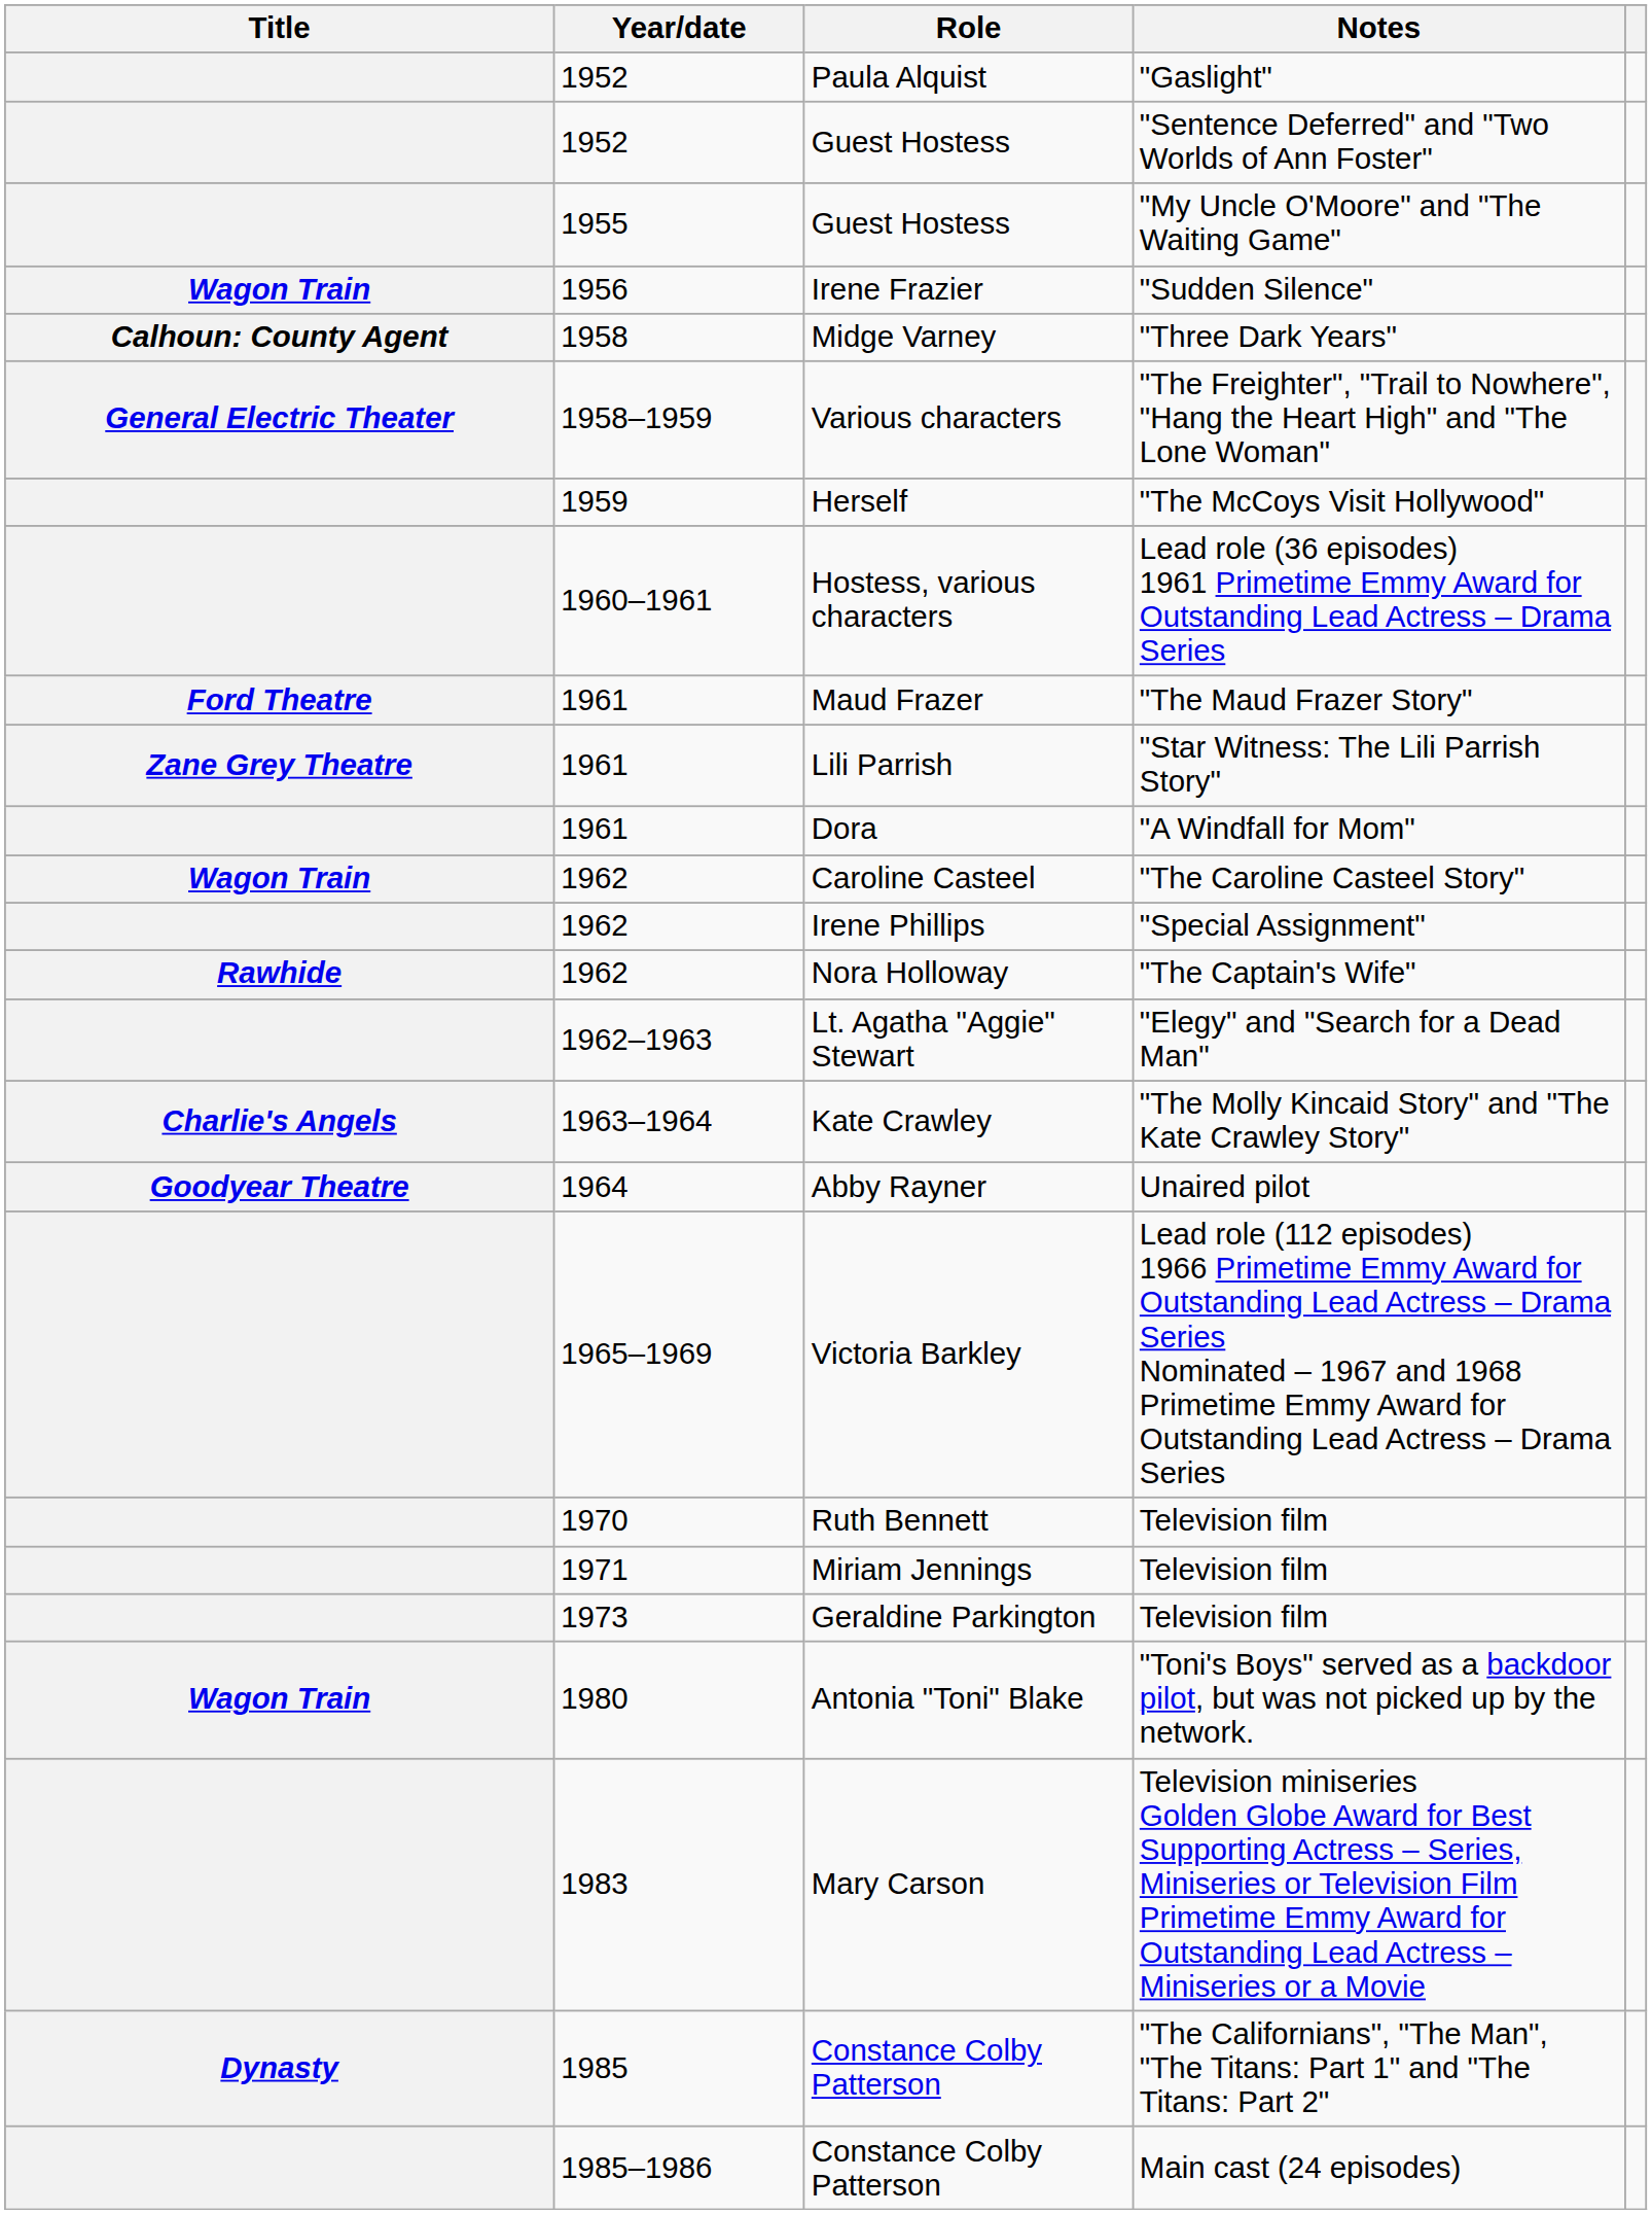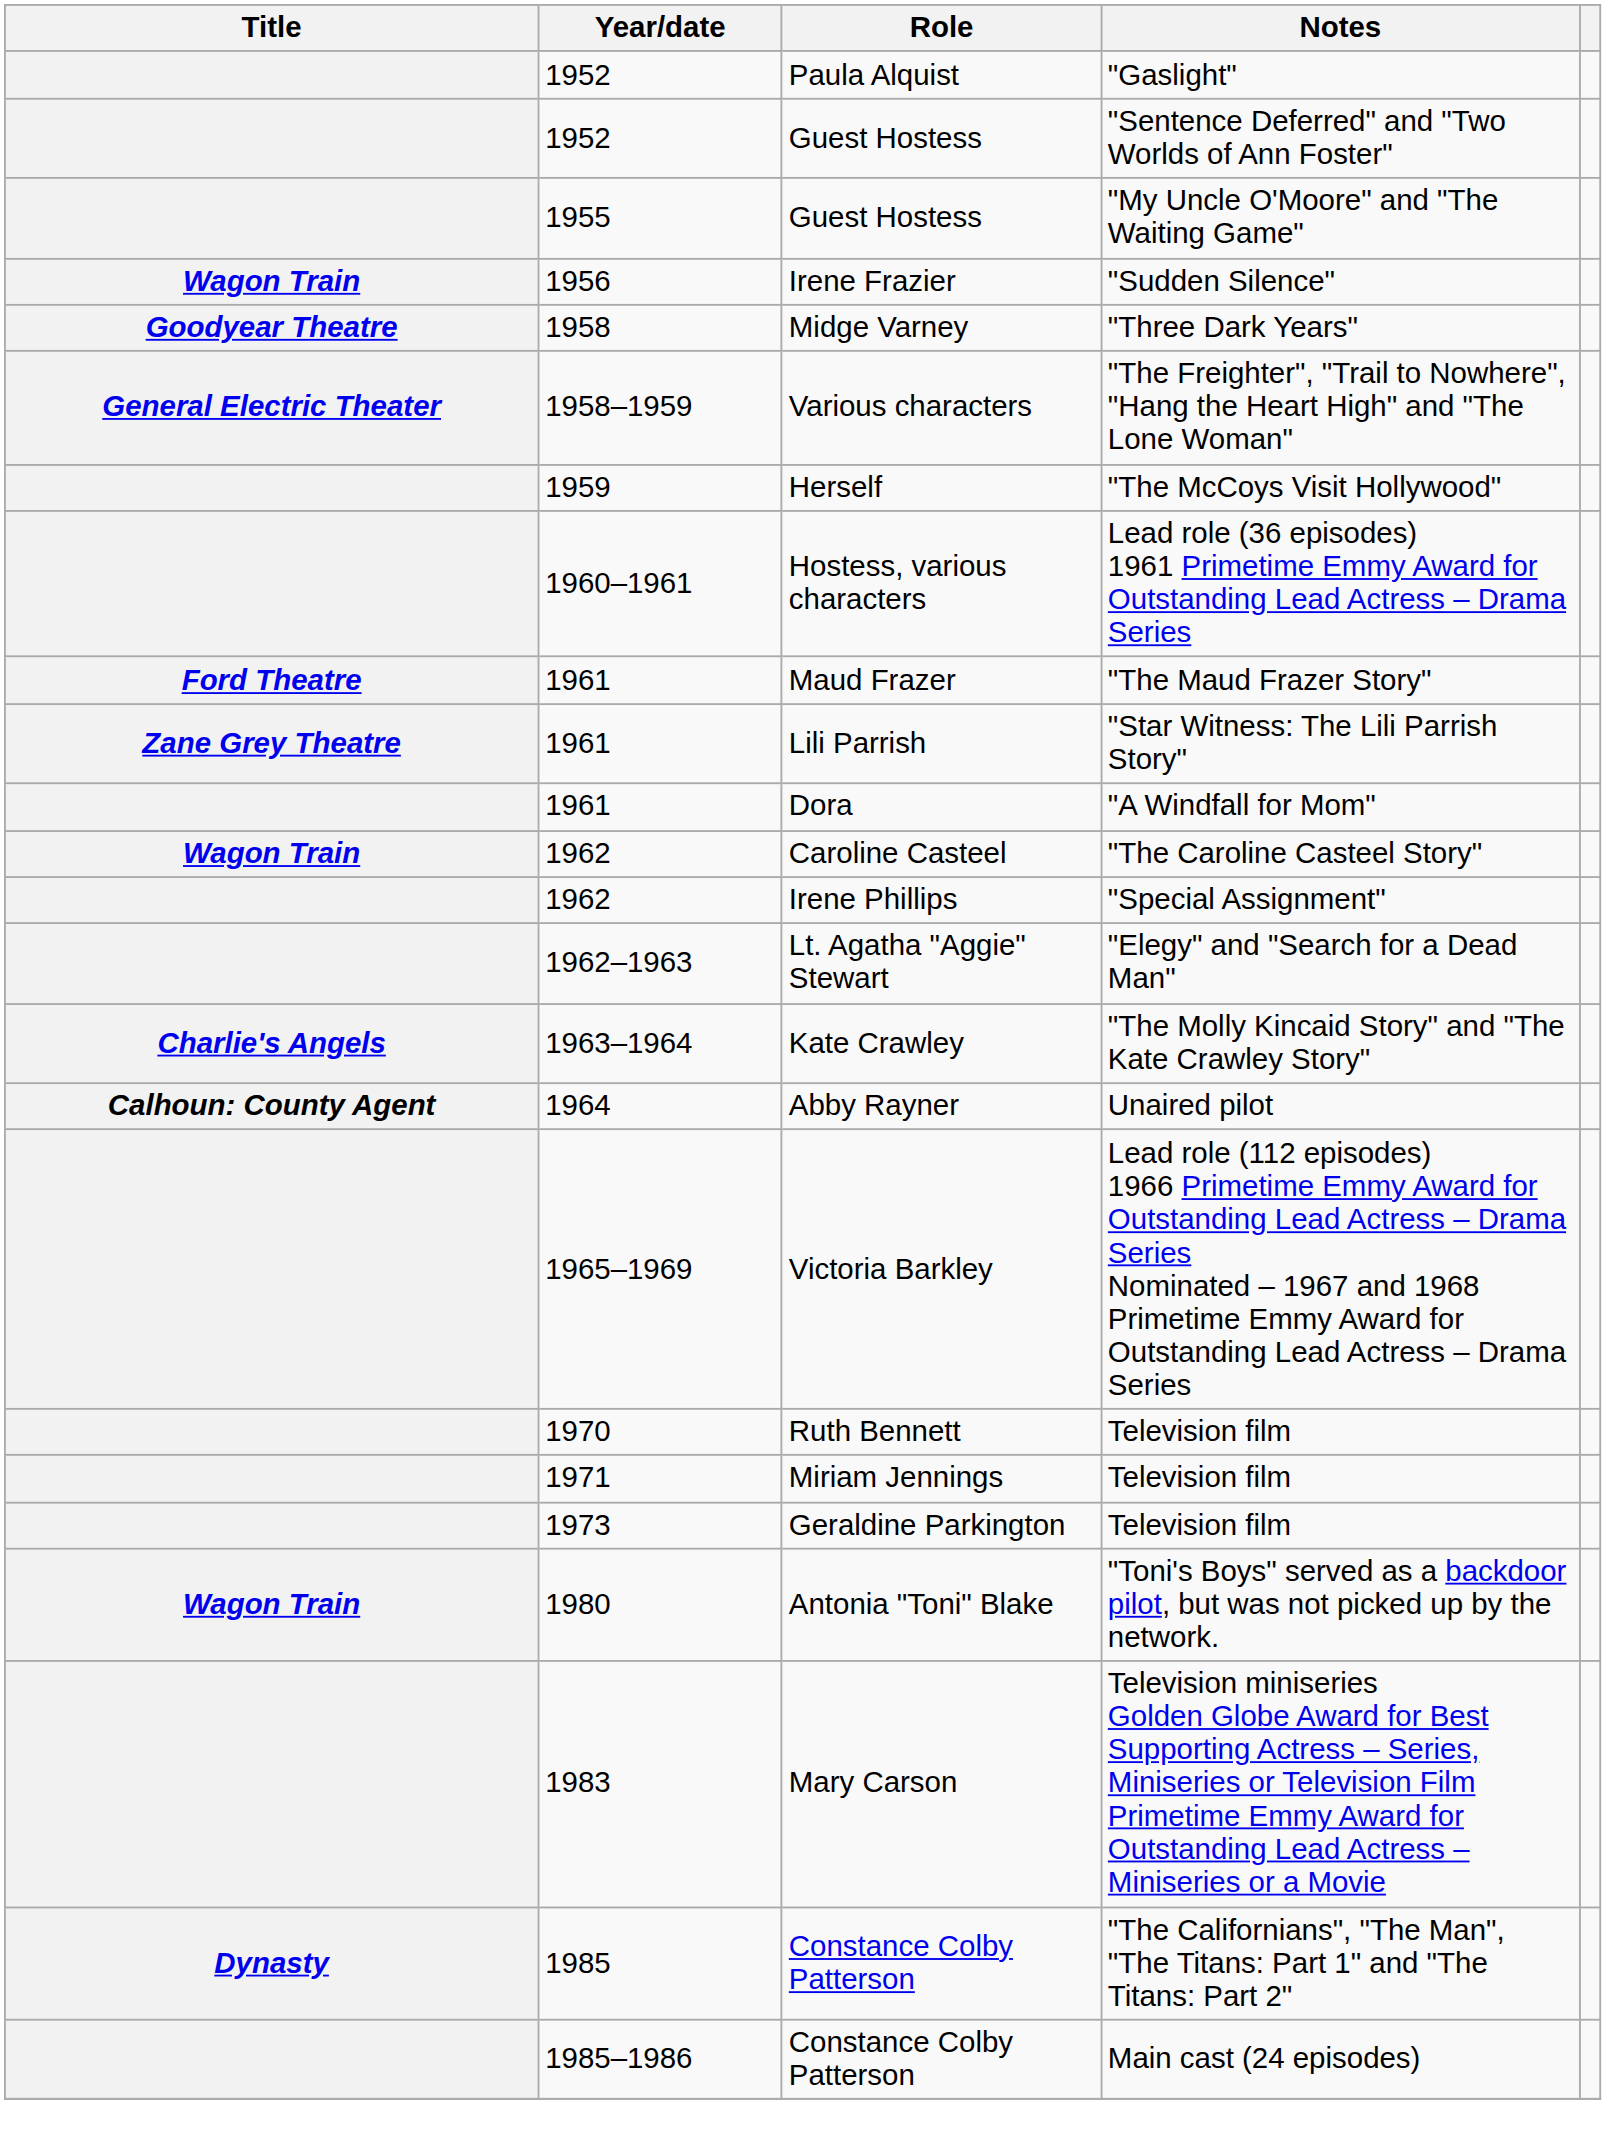Midge Varney | Title: Calhoun: County Agent -> Goodyear Theatre
- row: Rawhide | 1962 | Nora Holloway | "The Captain's Wife"
Abby Rayner | Title: Goodyear Theatre -> Calhoun: County Agent
